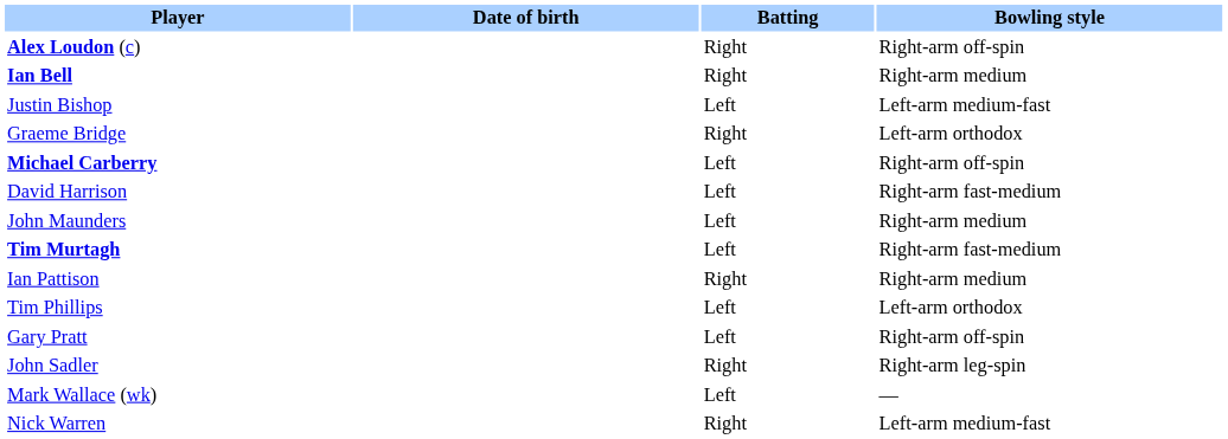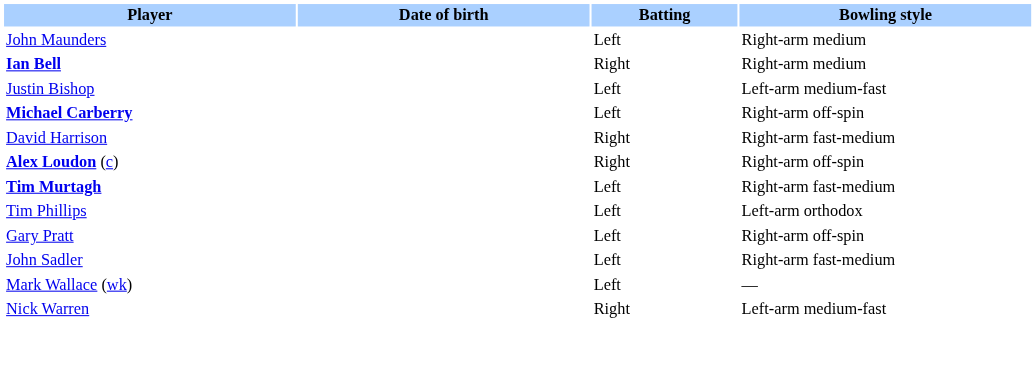rows swapped: Alex Loudon (c) <-> John Maunders
- row: Graeme Bridge | Right | Left-arm orthodox
David Harrison | Batting: Left -> Right
- row: Ian Pattison | Right | Right-arm medium
John Sadler | Batting: Right -> Left
John Sadler | Bowling style: Right-arm leg-spin -> Right-arm fast-medium
